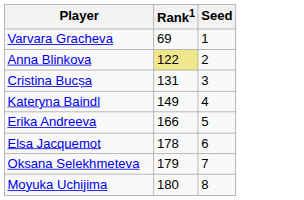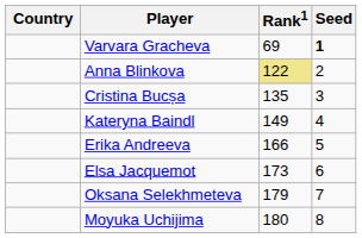+ column: Country
Varvara Gracheva | Seed: normal -> bold
Cristina Bucșa | Rank1: 131 -> 135
Elsa Jacquemot | Rank1: 178 -> 173
